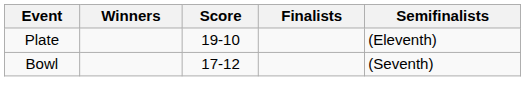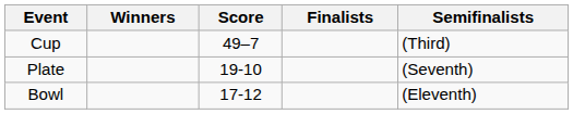+ row: Cup | 49–7 | (Third)
Plate | Semifinalists: (Eleventh) -> (Seventh)
Bowl | Semifinalists: (Seventh) -> (Eleventh)
